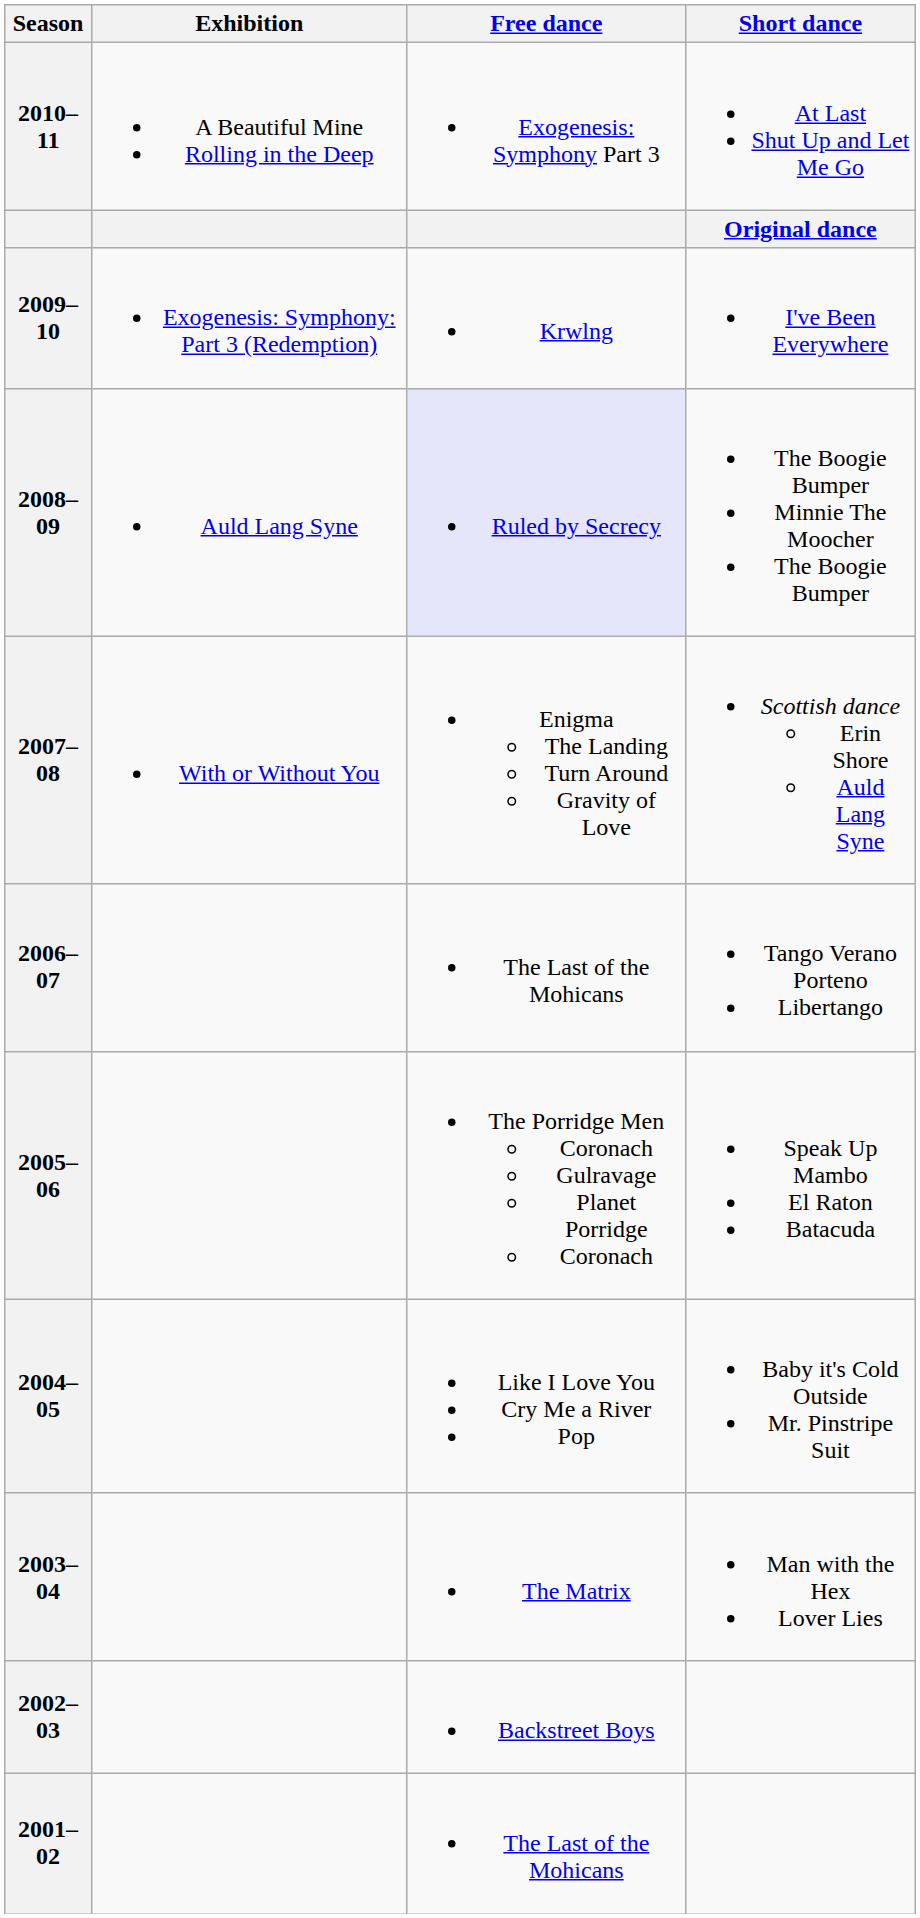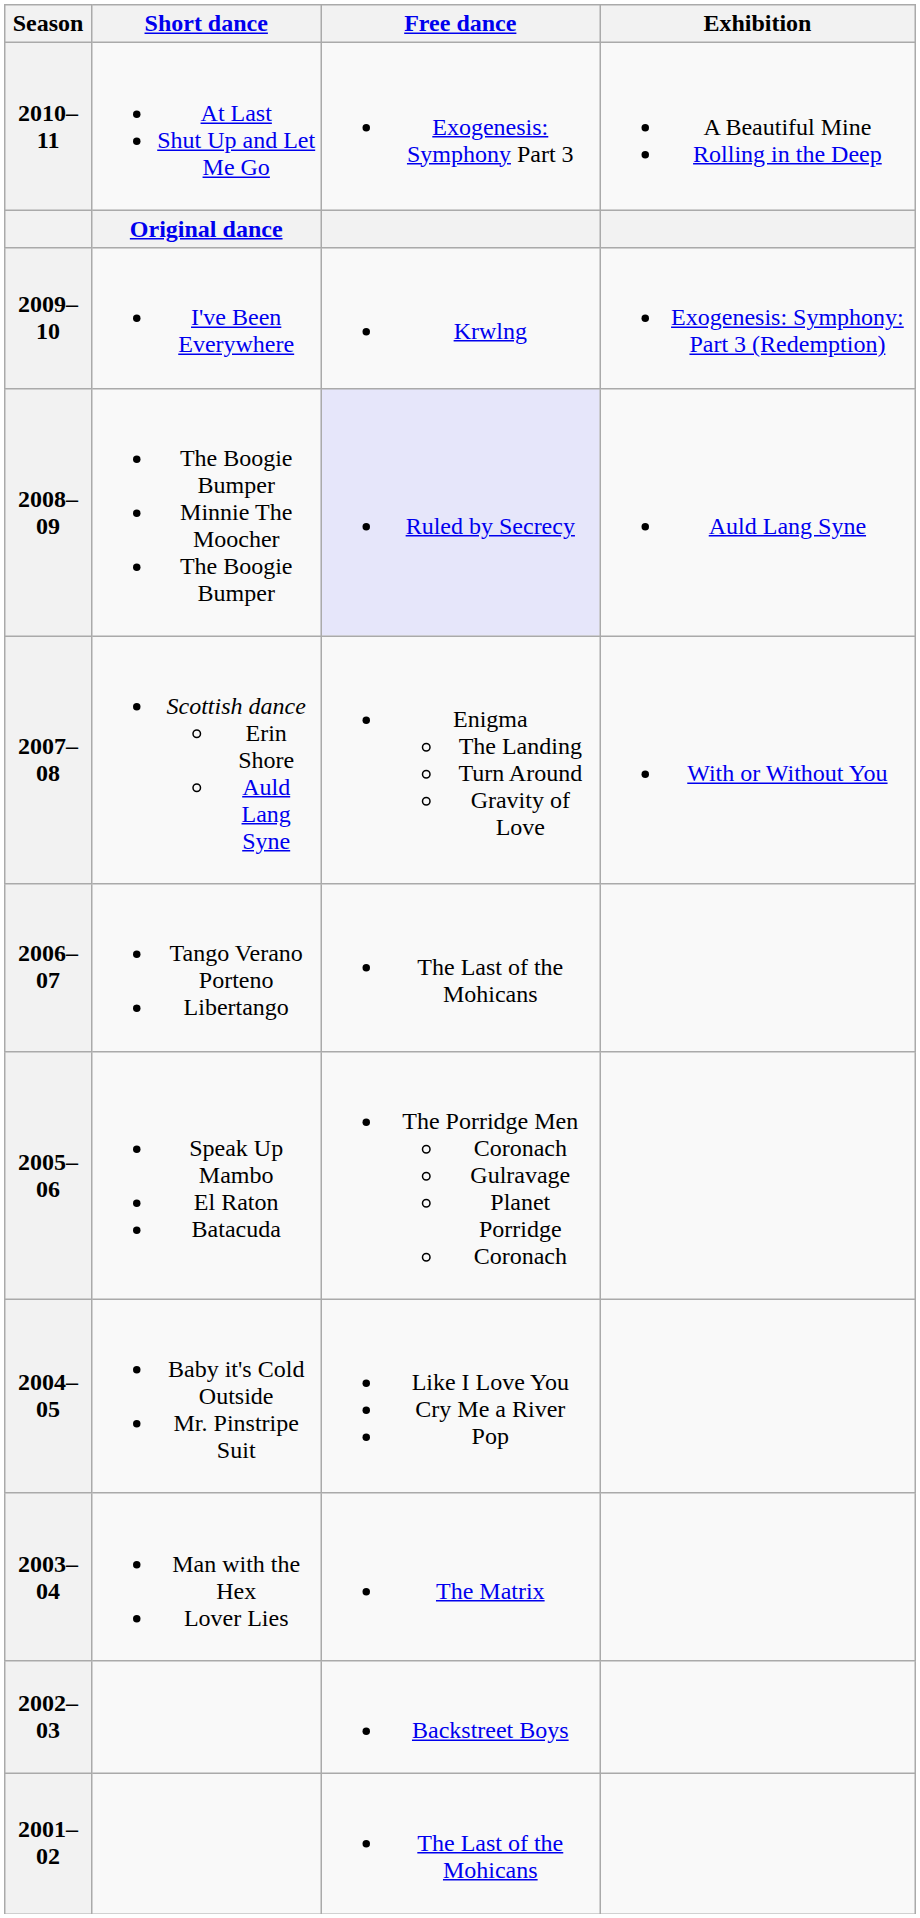columns swapped: Short dance <-> Exhibition
